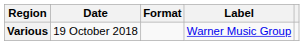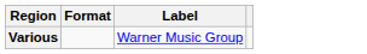- column: Date | 19 October 2018
